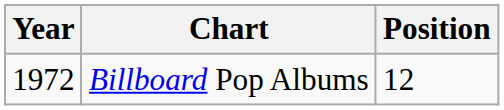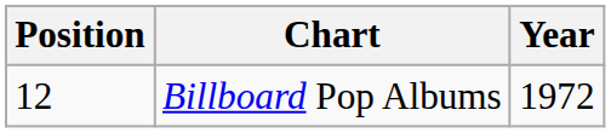columns swapped: Year <-> Position
